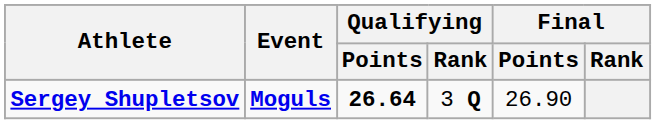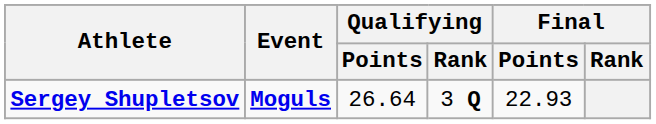Sergey Shupletsov | Qualifying / Points: bold -> normal
Sergey Shupletsov | Final / Points: 26.90 -> 22.93
